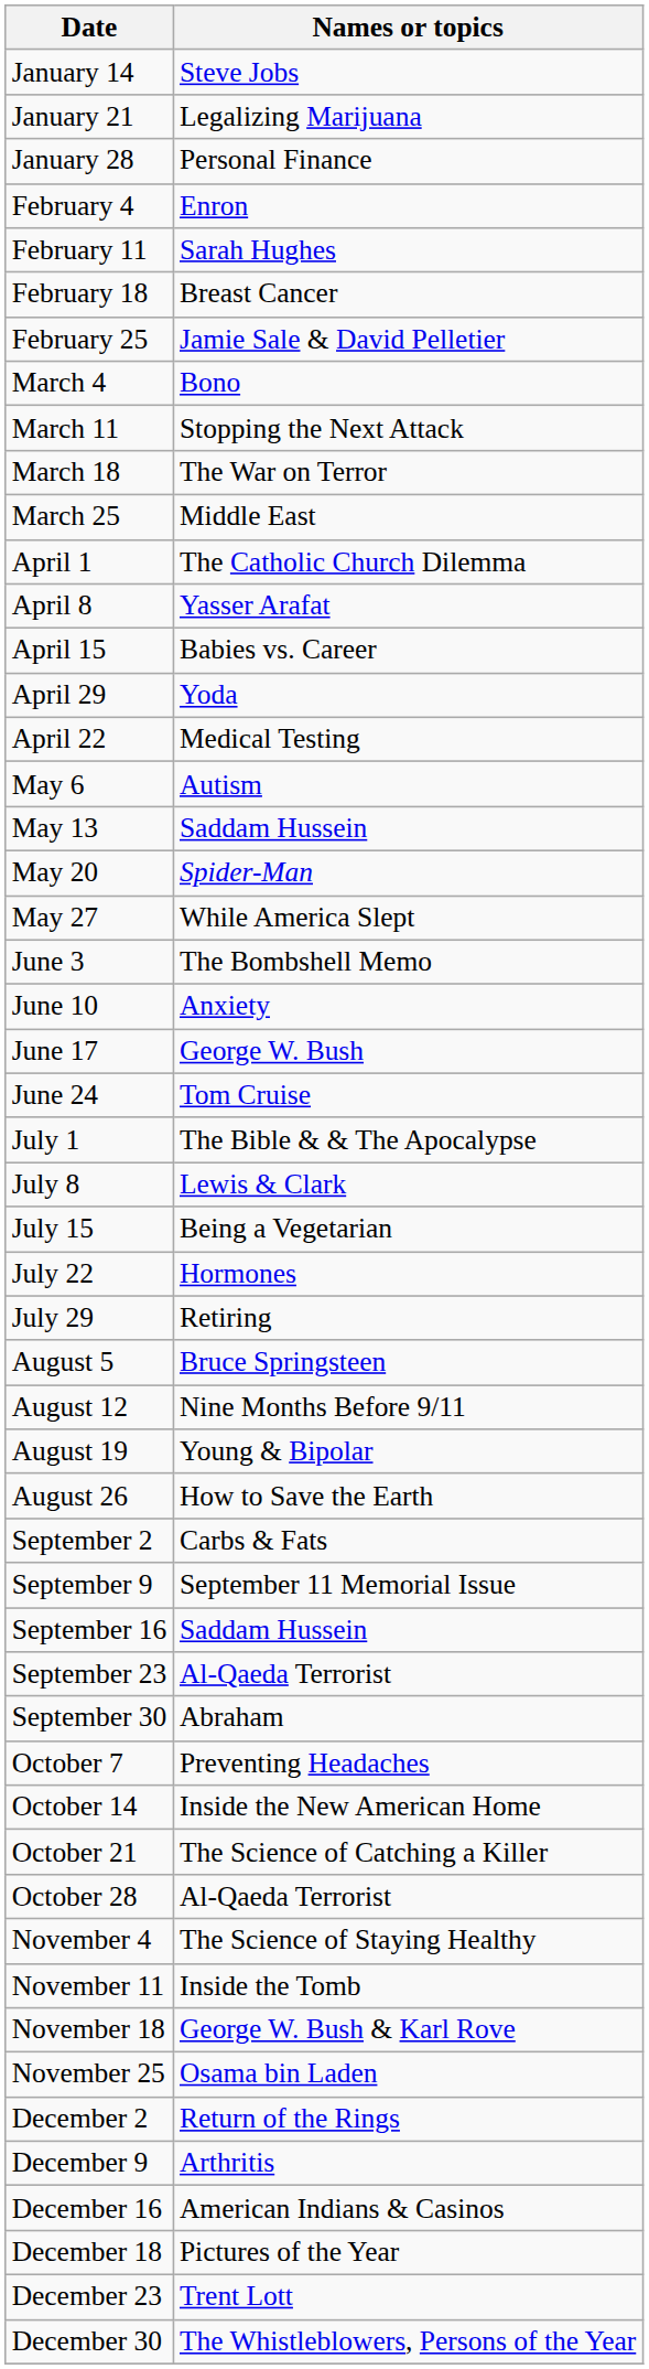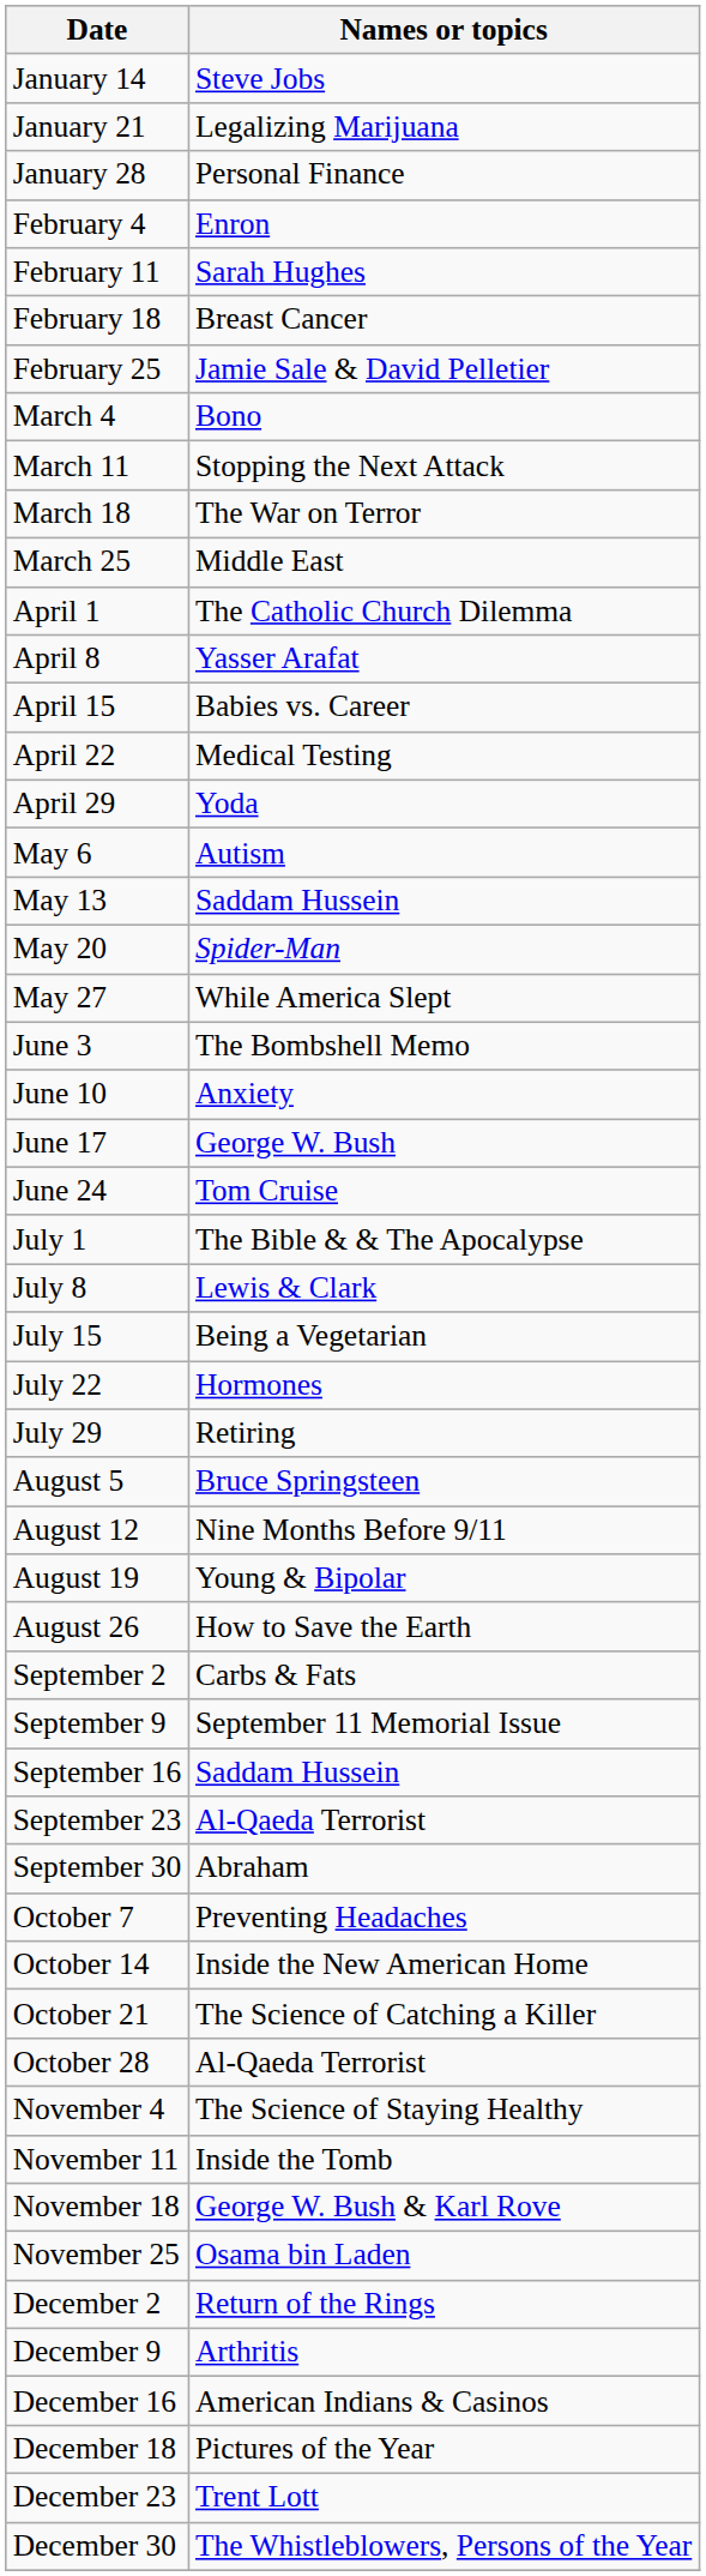rows swapped: April 22 <-> April 29
